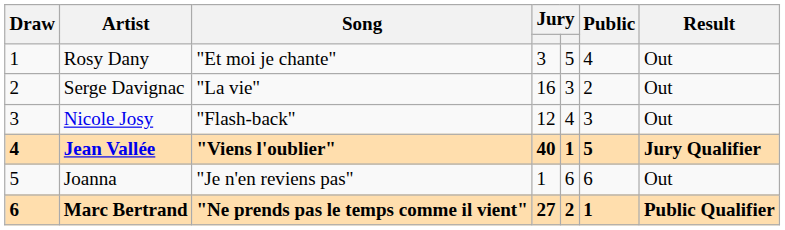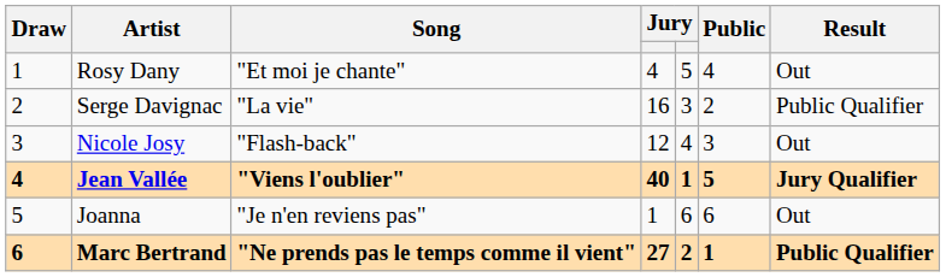Rosy Dany | column 4: 3 -> 4
Serge Davignac | Result: Out -> Public Qualifier
